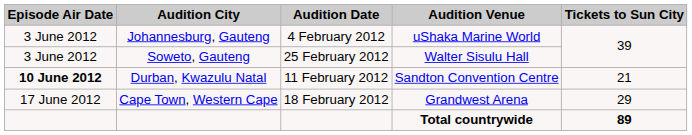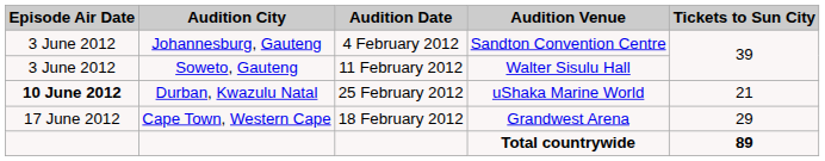Johannesburg, Gauteng | Audition Venue: uShaka Marine World -> Sandton Convention Centre
Soweto, Gauteng | Audition Date: 25 February 2012 -> 11 February 2012
Durban, Kwazulu Natal | Audition Date: 11 February 2012 -> 25 February 2012
Durban, Kwazulu Natal | Audition Venue: Sandton Convention Centre -> uShaka Marine World
